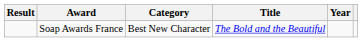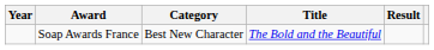columns swapped: Year <-> Result
